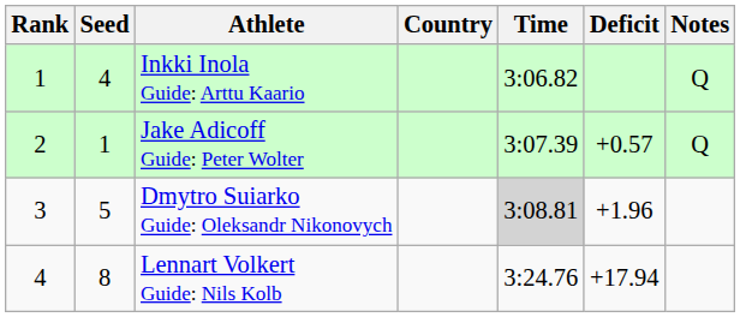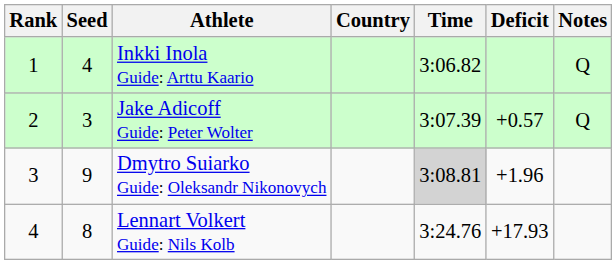Jake Adicoff Guide: Peter Wolter | Seed: 1 -> 3
Dmytro Suiarko Guide: Oleksandr Nikonovych | Seed: 5 -> 9
Lennart Volkert Guide: Nils Kolb | Deficit: +17.94 -> +17.93
